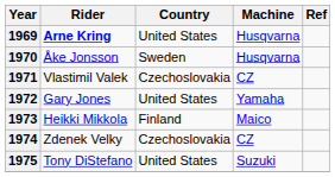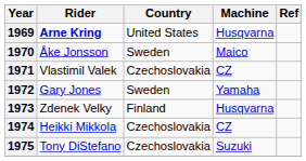1970 | Machine: Husqvarna -> Maico
1972 | Country: United States -> Sweden
1973 | Rider: Heikki Mikkola -> Zdenek Velky
1973 | Machine: Maico -> Husqvarna
1974 | Rider: Zdenek Velky -> Heikki Mikkola
1975 | Country: United States -> Czechoslovakia
